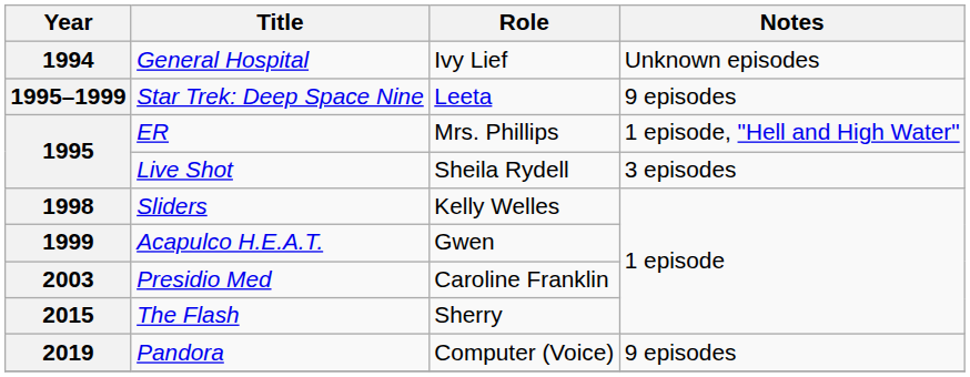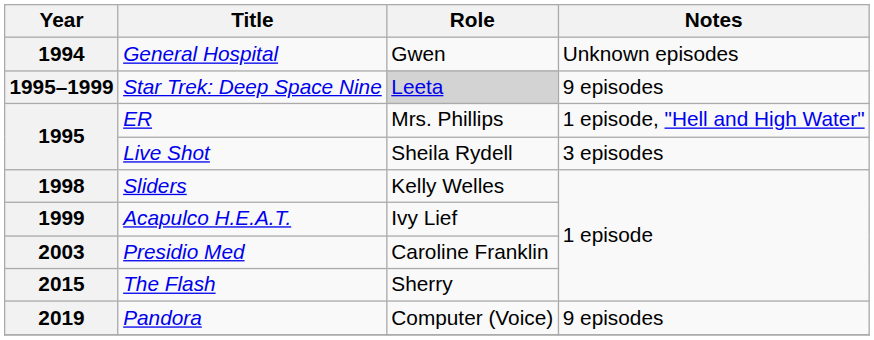General Hospital | Role: Ivy Lief -> Gwen
Star Trek: Deep Space Nine | Role: no background -> lightgrey background
Acapulco H.E.A.T. | Role: Gwen -> Ivy Lief
